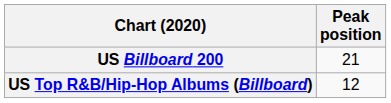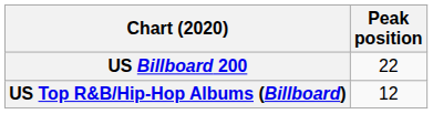US Billboard 200 | Peak position: 21 -> 22
